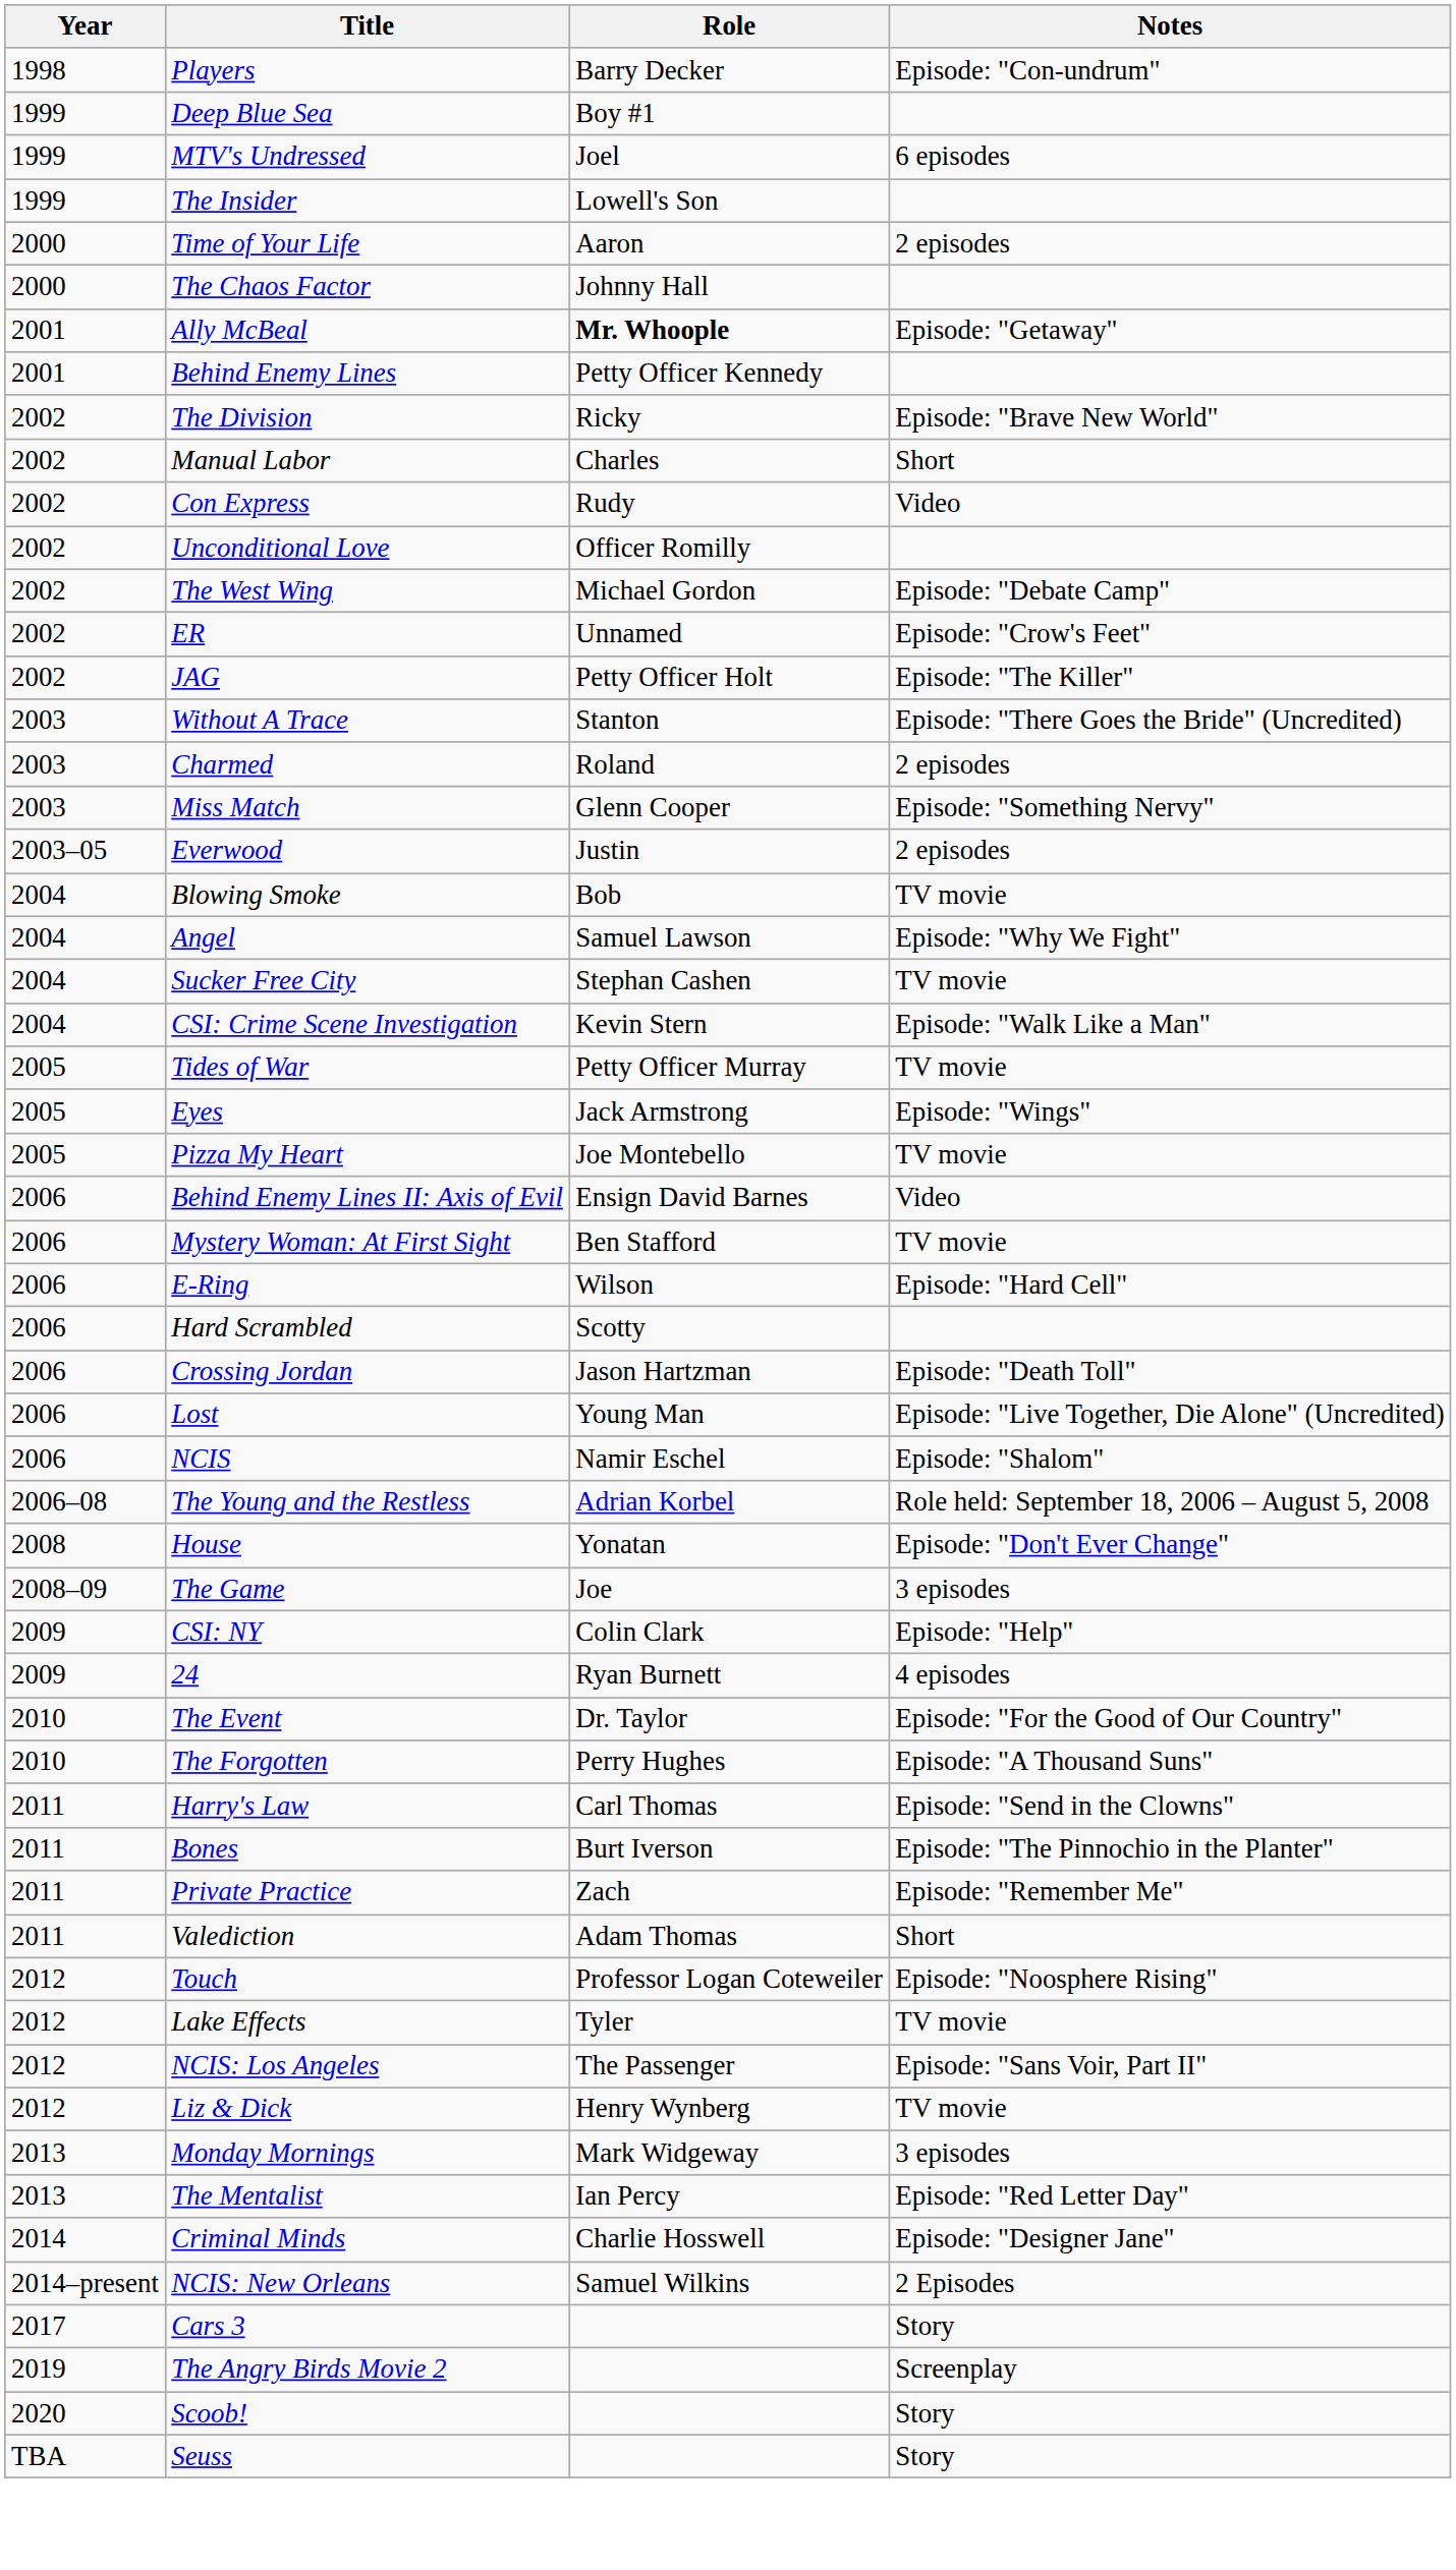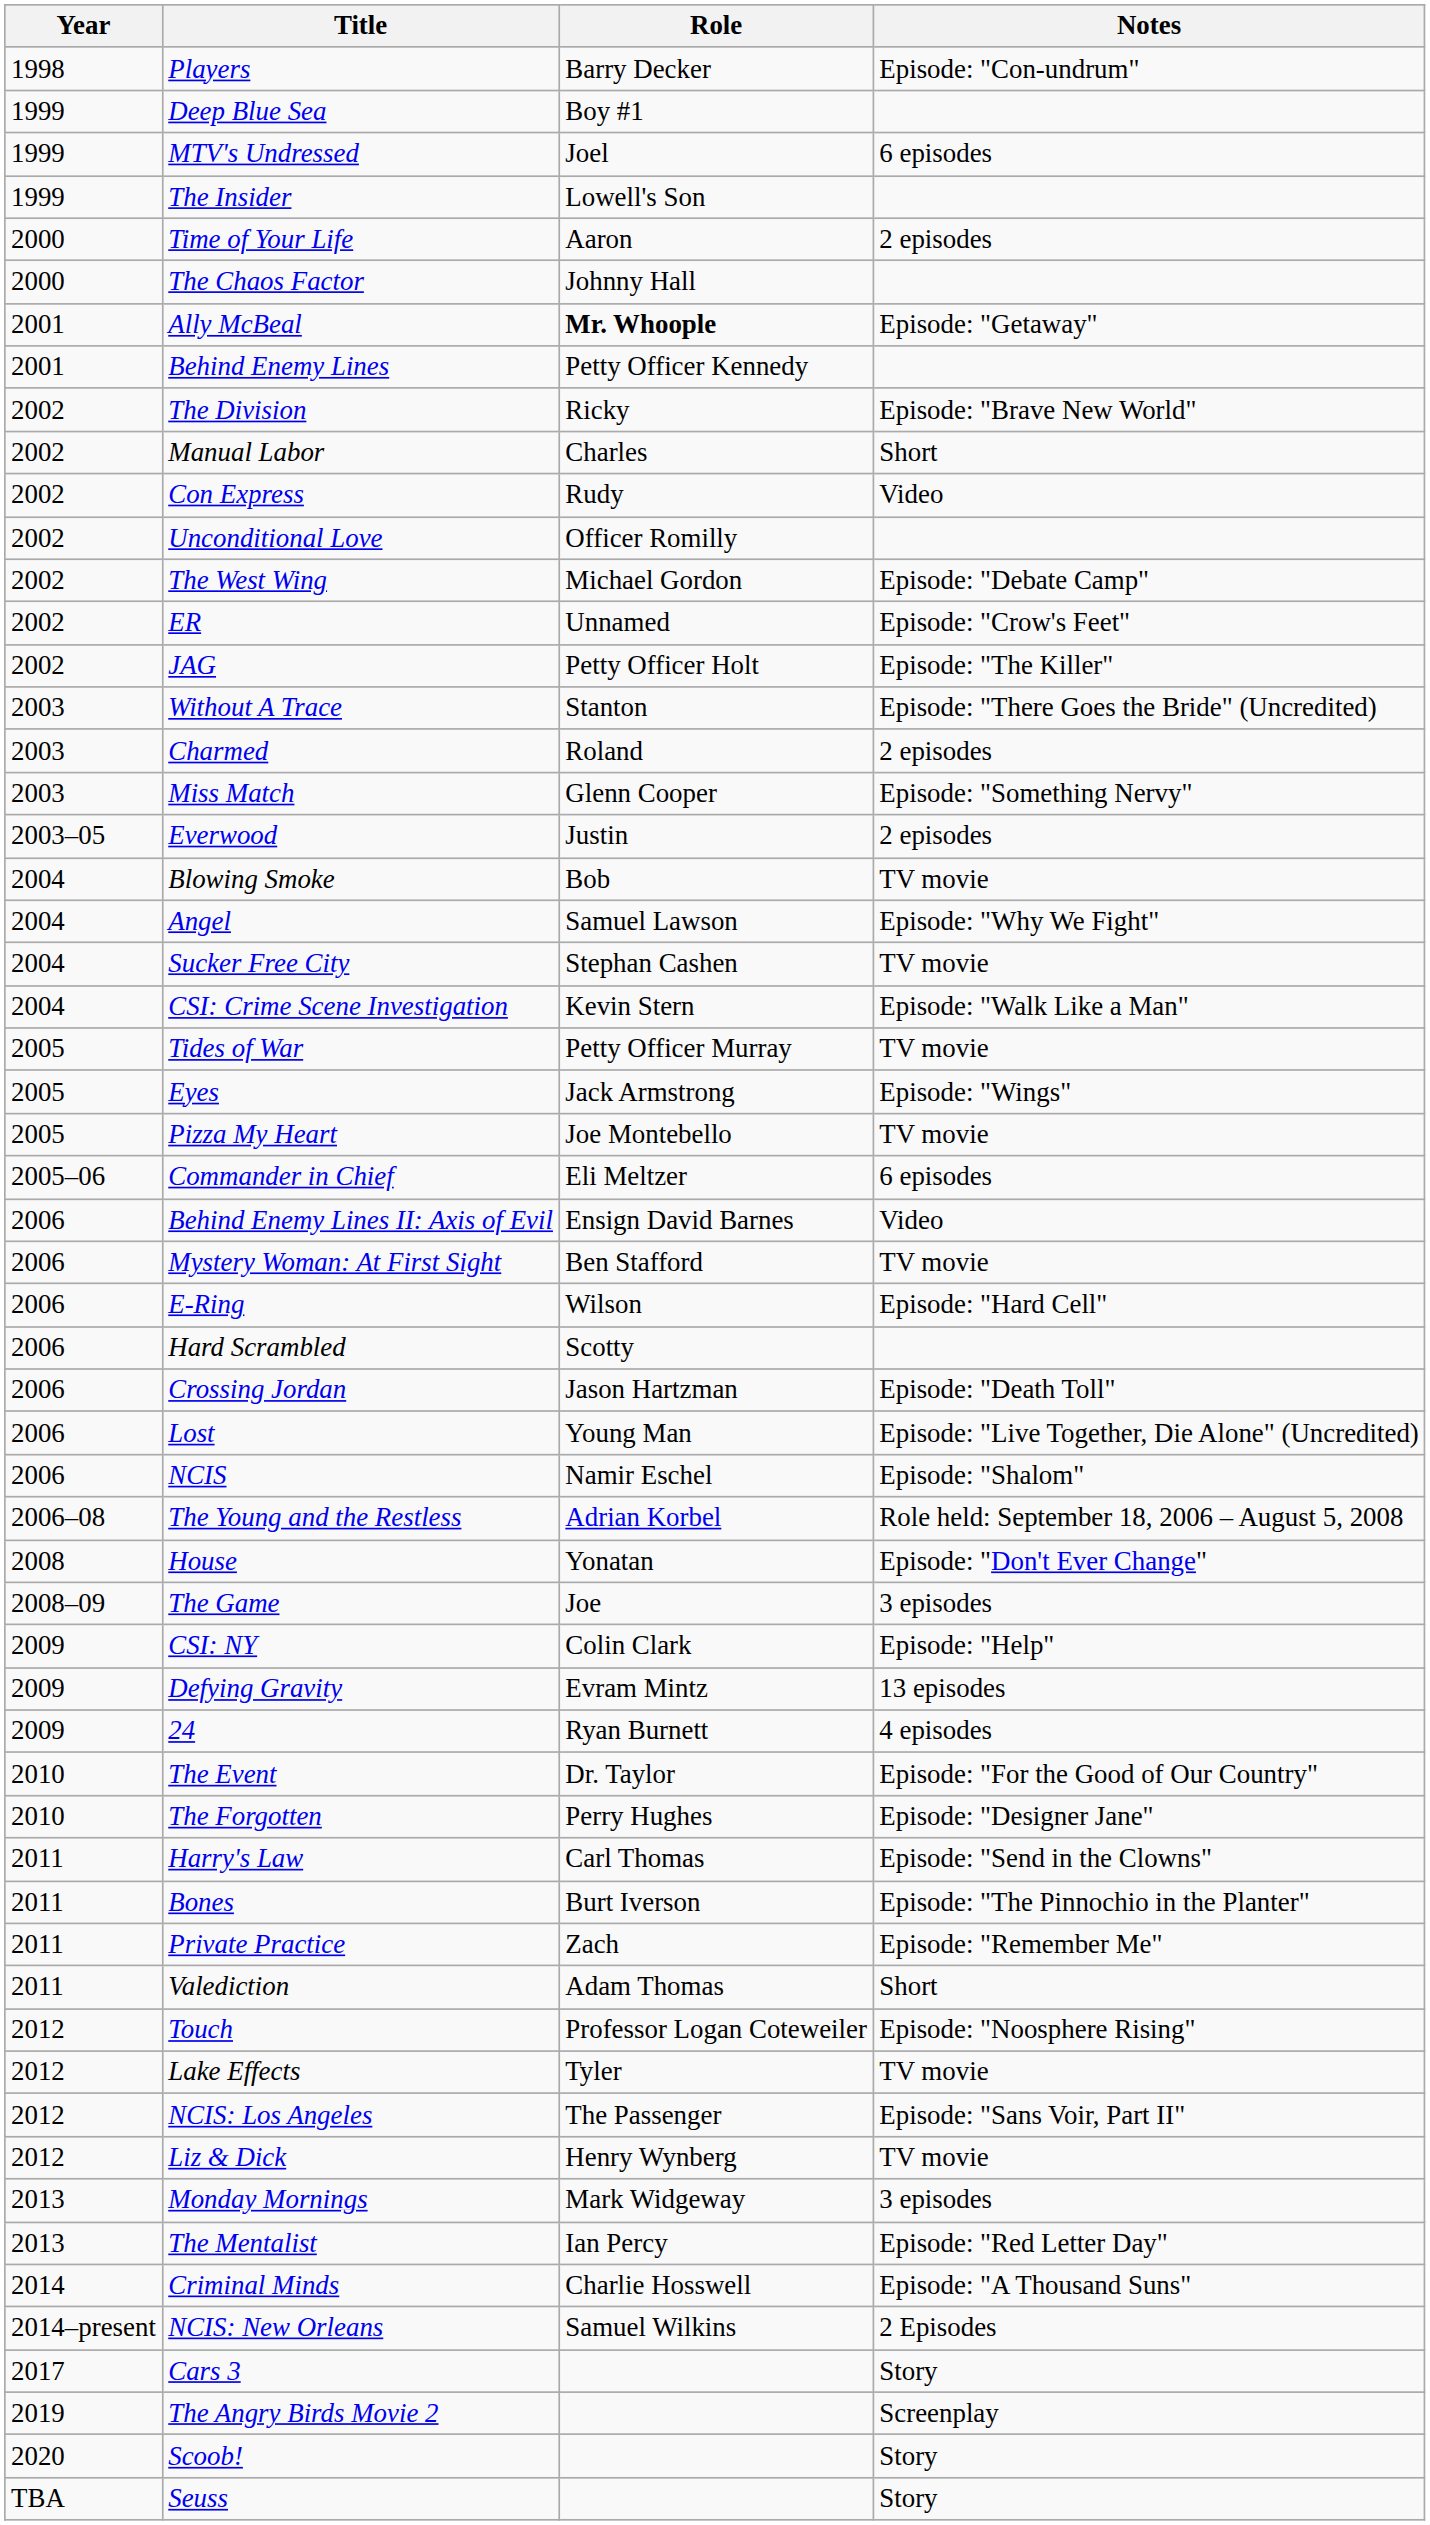+ row: 2005–06 | Commander in Chief | Eli Meltzer | 6 episodes
+ row: 2009 | Defying Gravity | Evram Mintz | 13 episodes
The Forgotten | Notes: Episode: "A Thousand Suns" -> Episode: "Designer Jane"
Criminal Minds | Notes: Episode: "Designer Jane" -> Episode: "A Thousand Suns"
